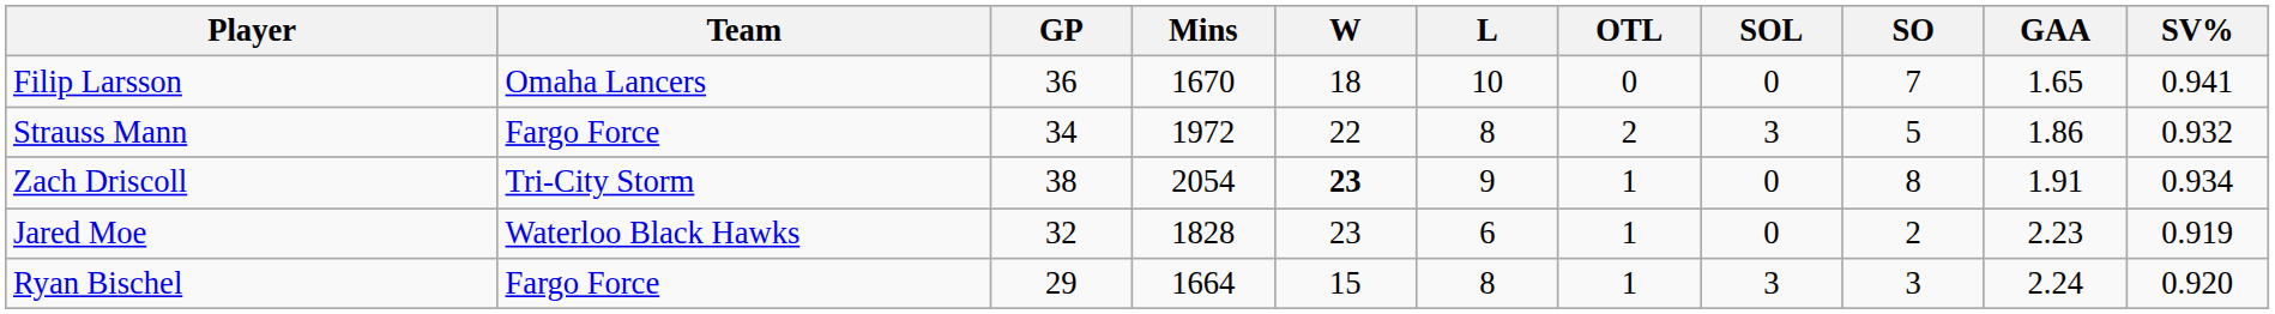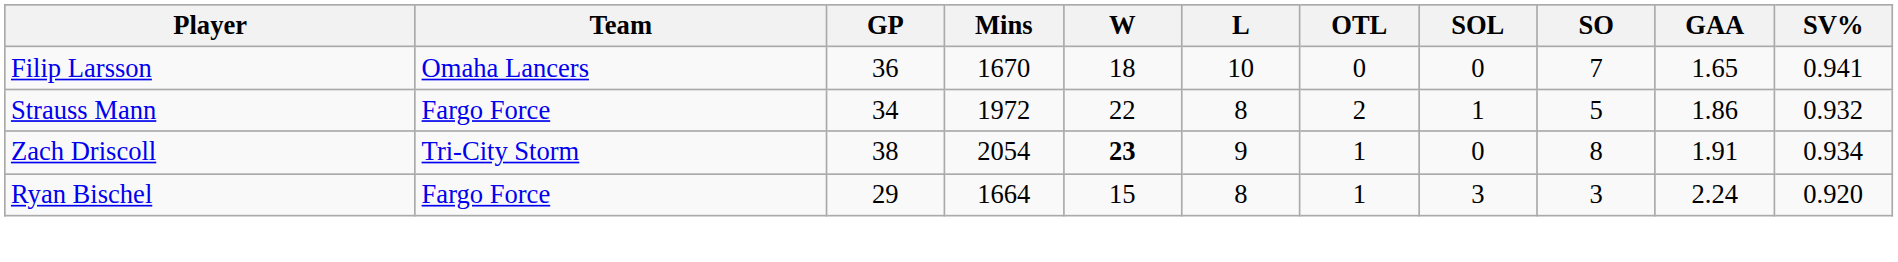Strauss Mann | SOL: 3 -> 1
- row: Jared Moe | Waterloo Black Hawks | 32 | 1828 | 23 | 6 | 1 | 0 | 2 | 2.23 | 0.919
